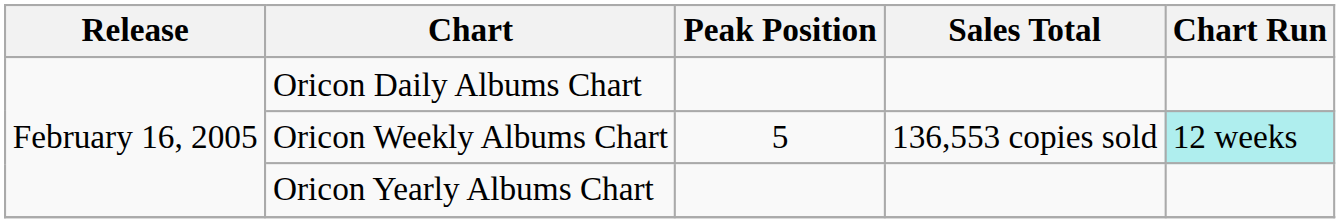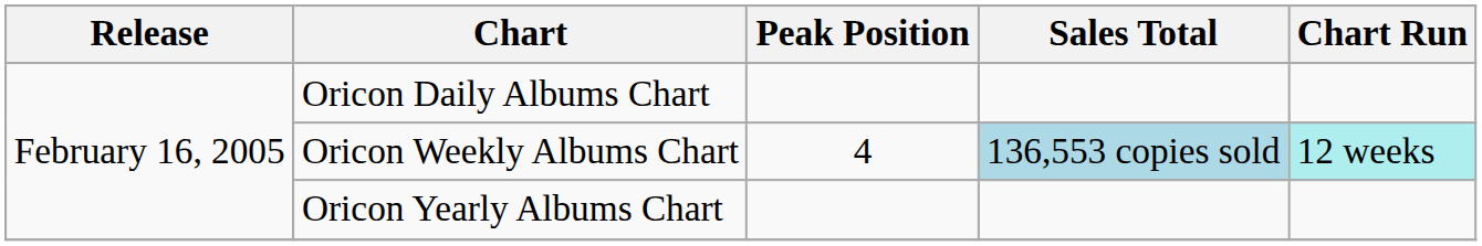Oricon Weekly Albums Chart | Peak Position: 5 -> 4
Oricon Weekly Albums Chart | Sales Total: no background -> lightblue background
